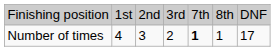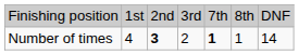Number of times | column 3: normal -> bold
Number of times | column 7: 17 -> 14
